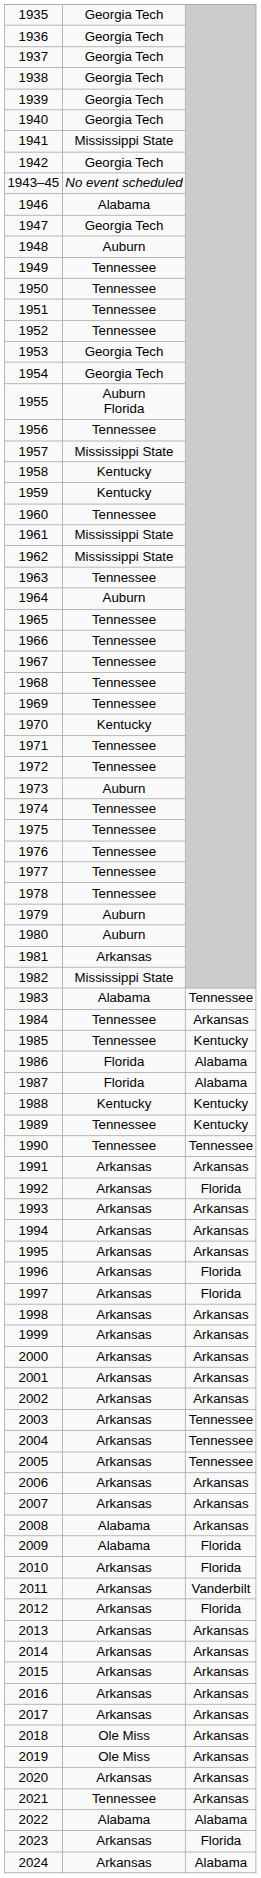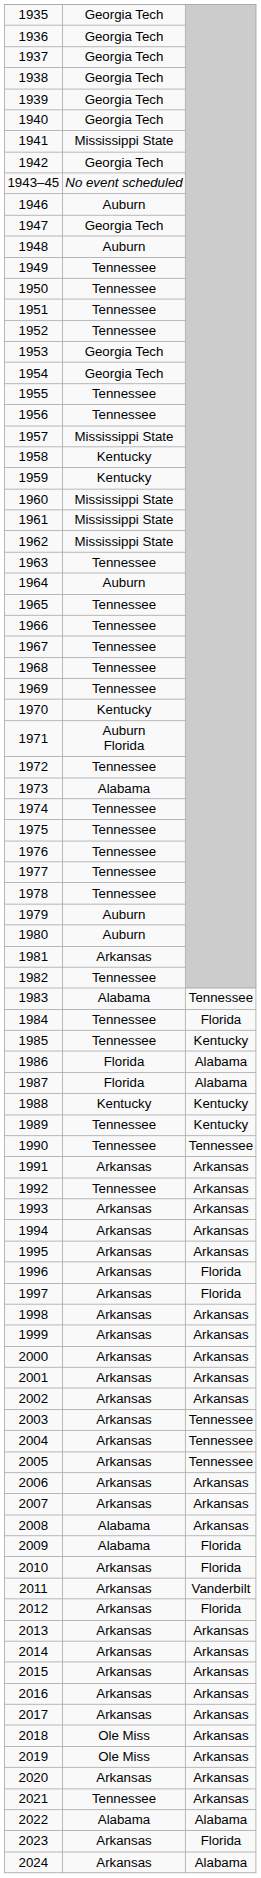1946 | column 2: Alabama -> Auburn
1955 | column 2: Auburn Florida -> Tennessee
1960 | column 2: Tennessee -> Mississippi State
1971 | column 2: Tennessee -> Auburn Florida
1973 | column 2: Auburn -> Alabama
1982 | column 2: Mississippi State -> Tennessee
1984 | column 3: Arkansas -> Florida
1992 | column 2: Arkansas -> Tennessee
1992 | column 3: Florida -> Arkansas
